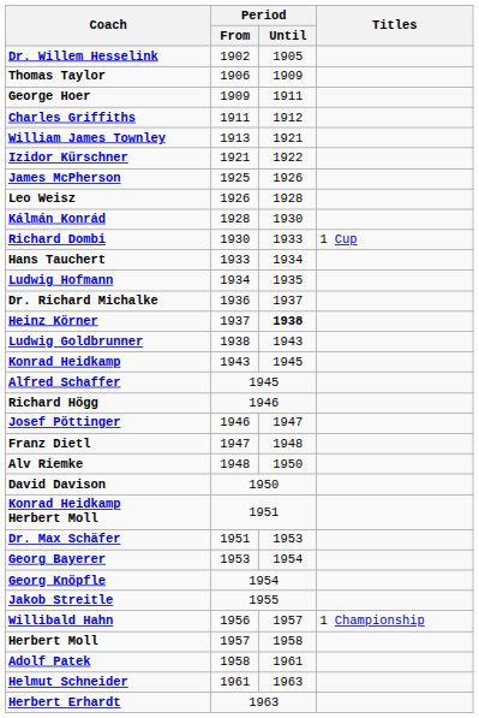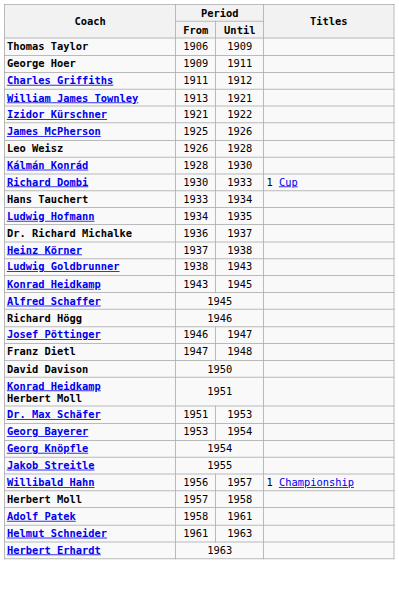- row: Dr. Willem Hesselink | 1902 | 1905
Heinz Körner | Period / Until: bold -> normal
- row: Alv Riemke | 1948 | 1950
